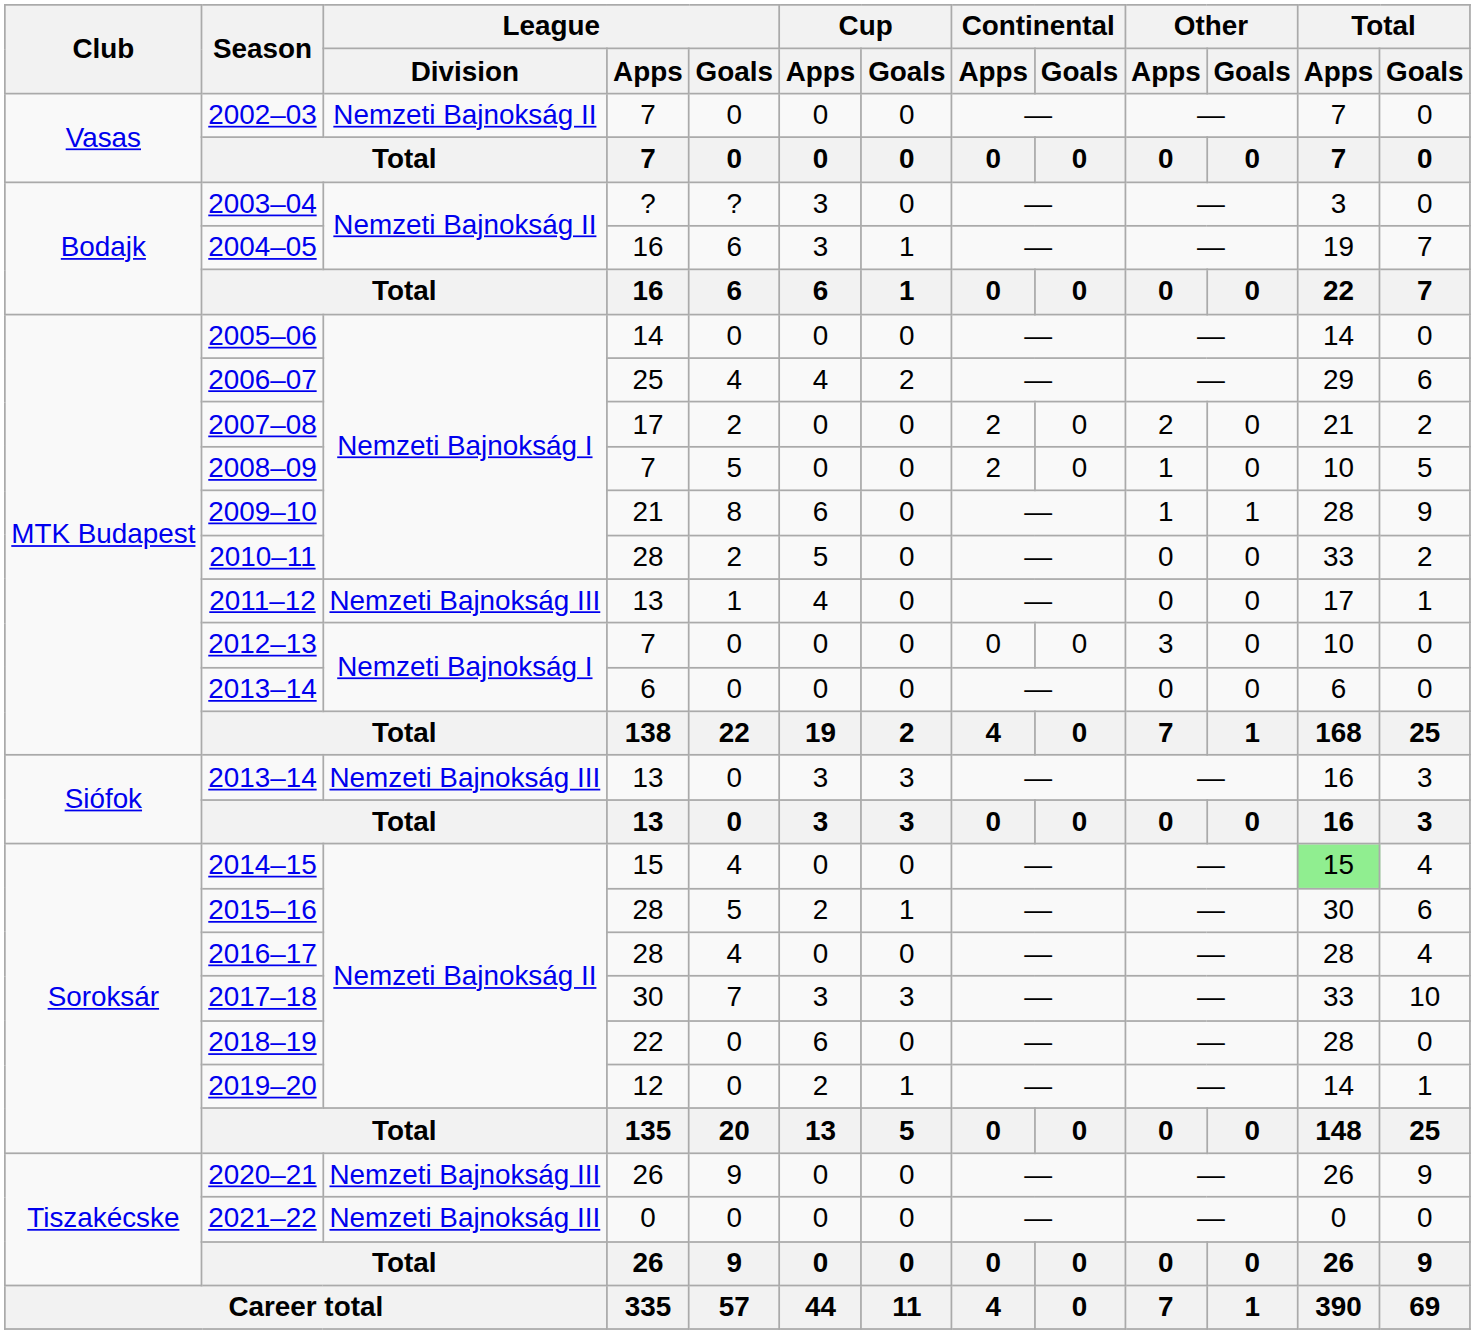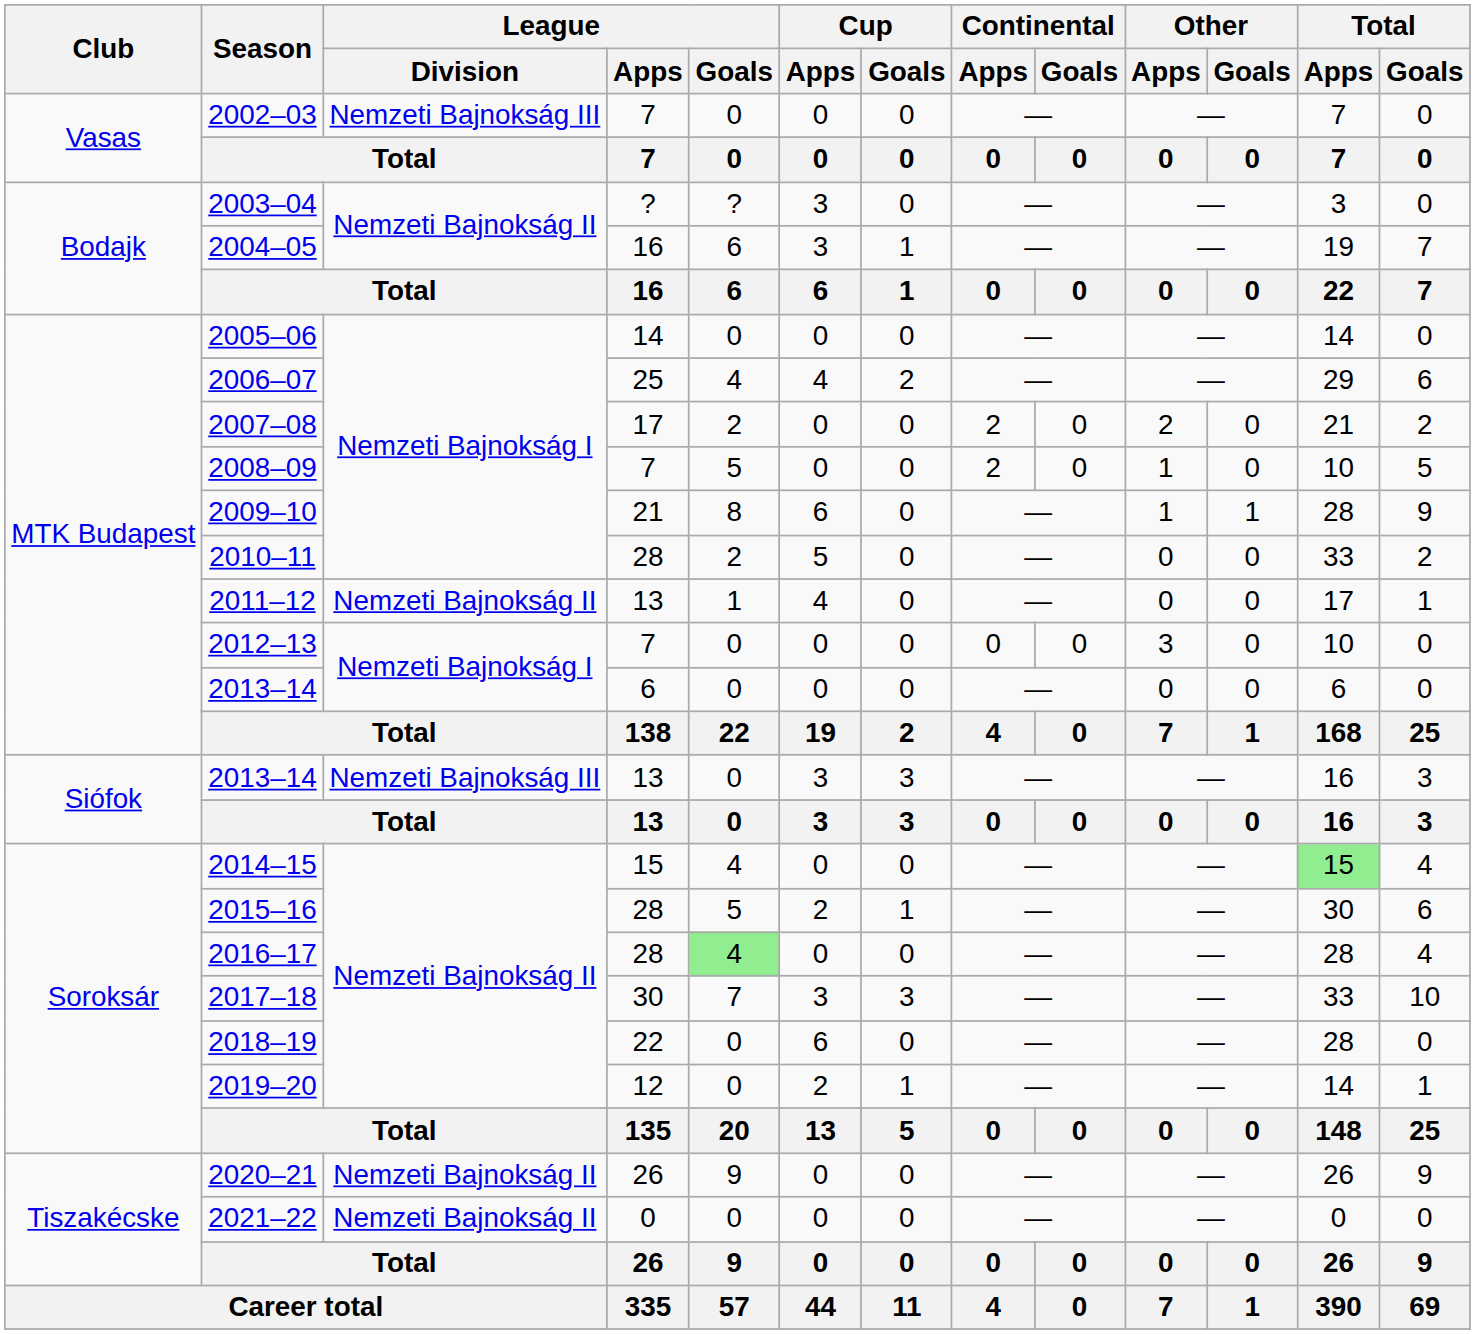2002–03 | League / Division: Nemzeti Bajnokság II -> Nemzeti Bajnokság III
2011–12 | League / Division: Nemzeti Bajnokság III -> Nemzeti Bajnokság II
2016–17 | League / Goals: no background -> lightgreen background
2020–21 | League / Division: Nemzeti Bajnokság III -> Nemzeti Bajnokság II
2021–22 | League / Division: Nemzeti Bajnokság III -> Nemzeti Bajnokság II
